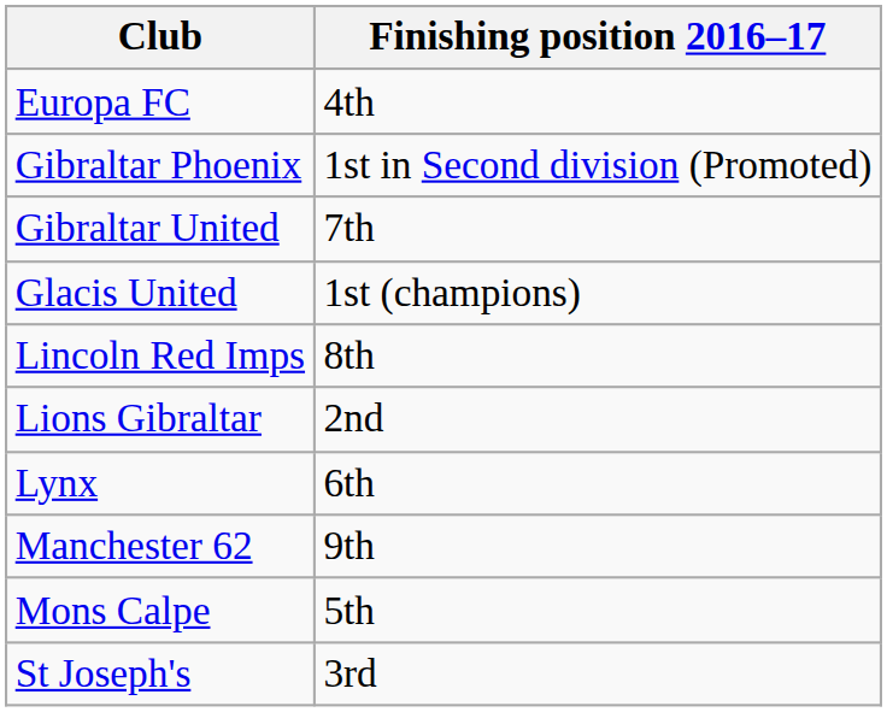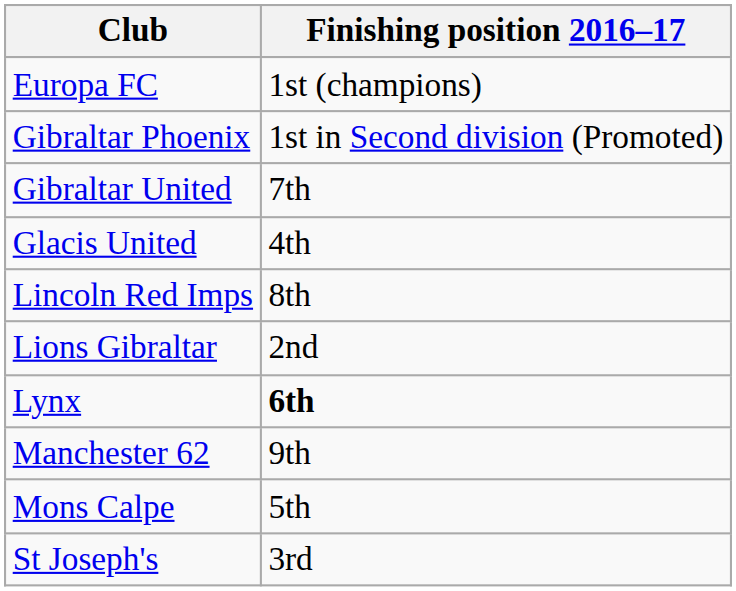Europa FC | Finishing position 2016–17: 4th -> 1st (champions)
Glacis United | Finishing position 2016–17: 1st (champions) -> 4th
Lynx | Finishing position 2016–17: normal -> bold
